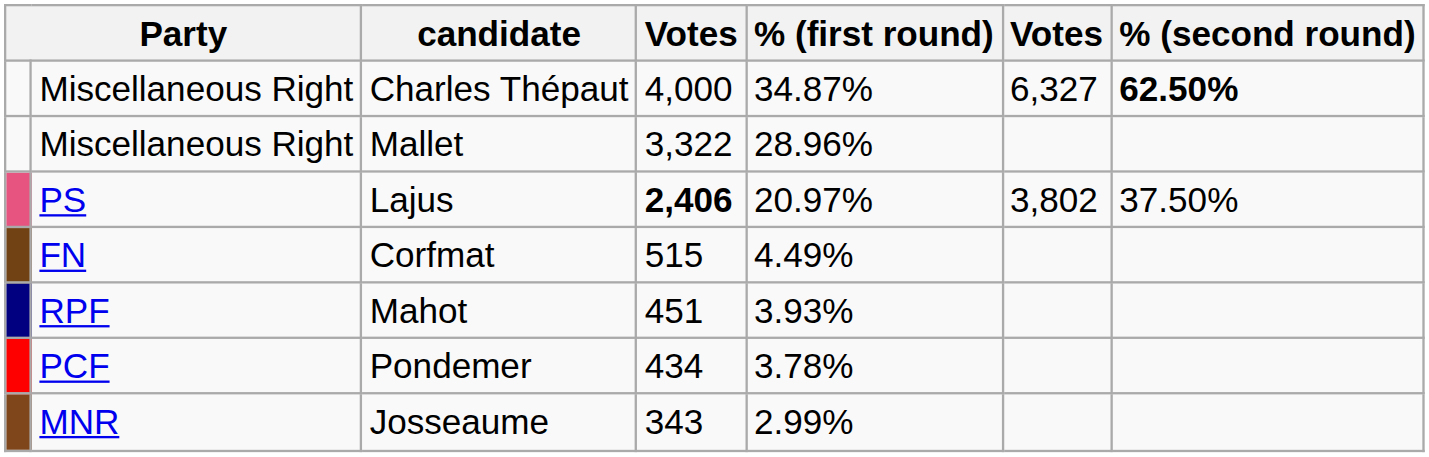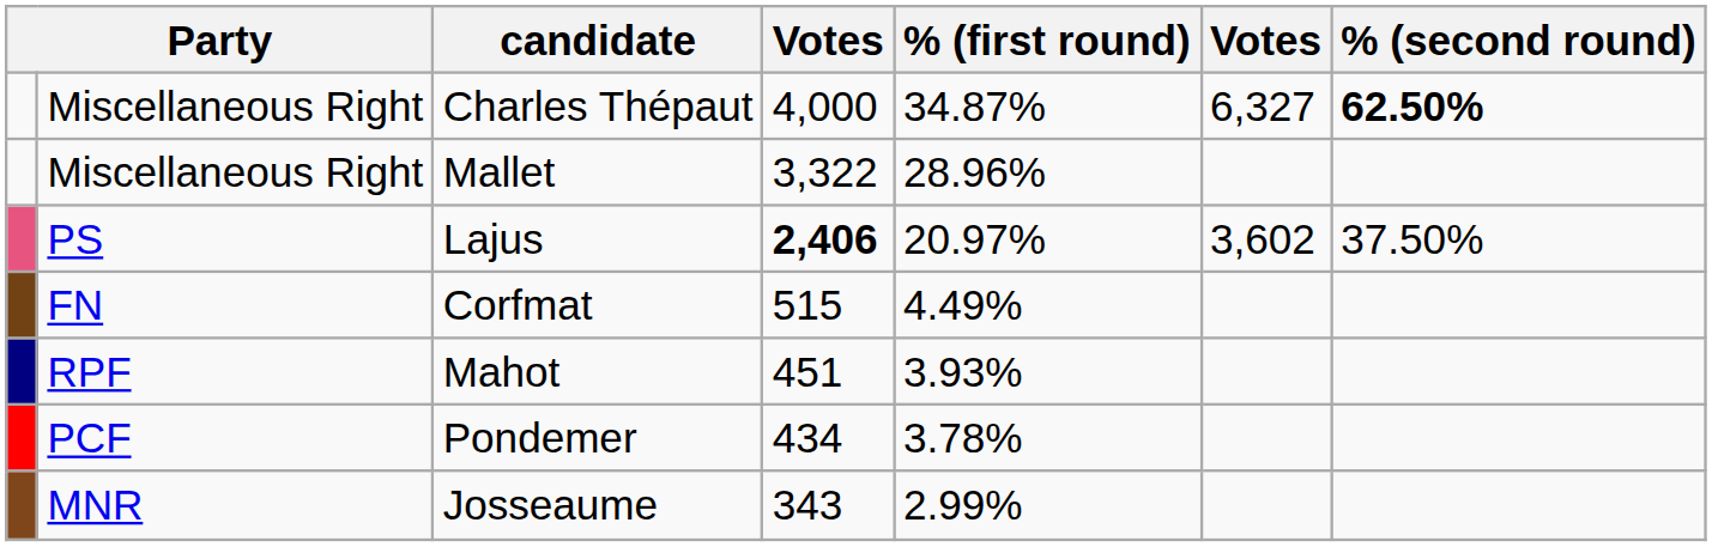Lajus | column 6: 3,802 -> 3,602
